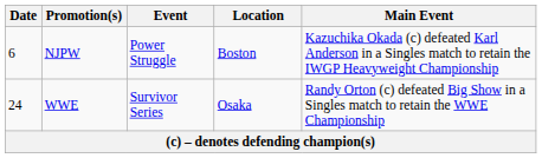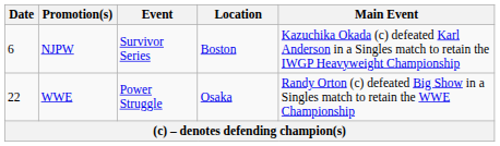NJPW | Event: Power Struggle -> Survivor Series
WWE | Date: 24 -> 22
WWE | Event: Survivor Series -> Power Struggle
